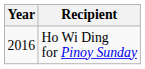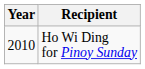Ho Wi Ding for Pinoy Sunday | Year: 2016 -> 2010
